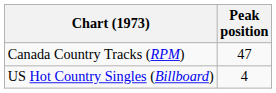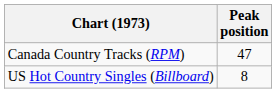US Hot Country Singles (Billboard) | Peak position: 4 -> 8
